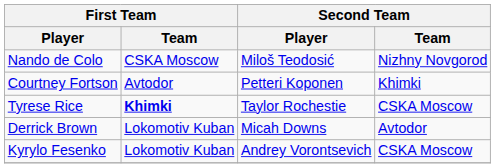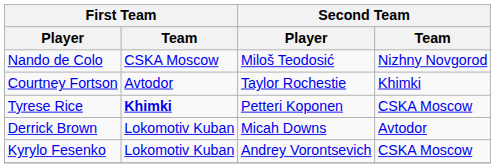Courtney Fortson | Second Team / Player: Petteri Koponen -> Taylor Rochestie
Tyrese Rice | Second Team / Player: Taylor Rochestie -> Petteri Koponen
